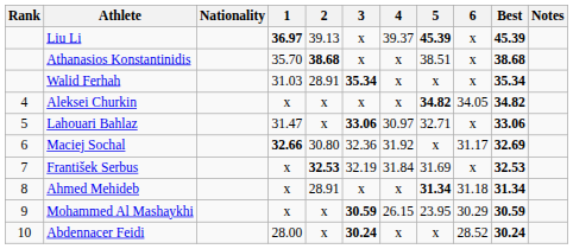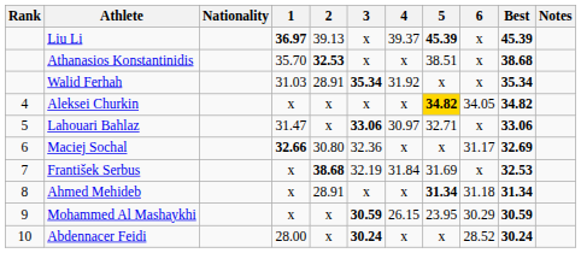Athanasios Konstantinidis | 2: 38.68 -> 32.53
Walid Ferhah | 4: x -> 31.92
Aleksei Churkin | 5: no background -> gold background
Maciej Sochal | 4: 31.92 -> x
František Serbus | 2: 32.53 -> 38.68
